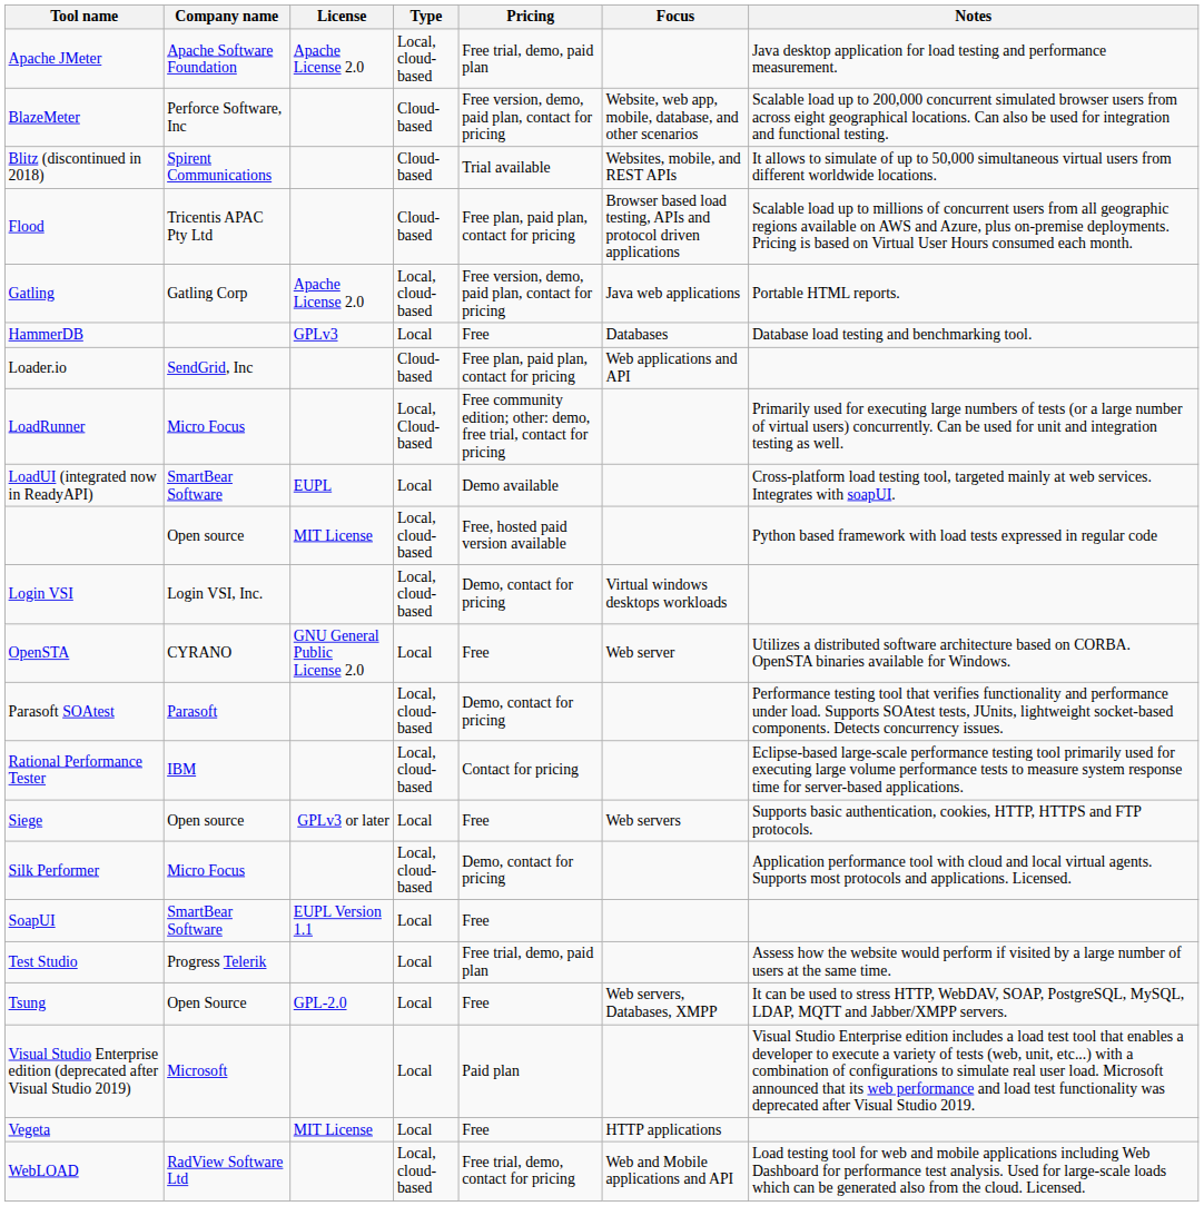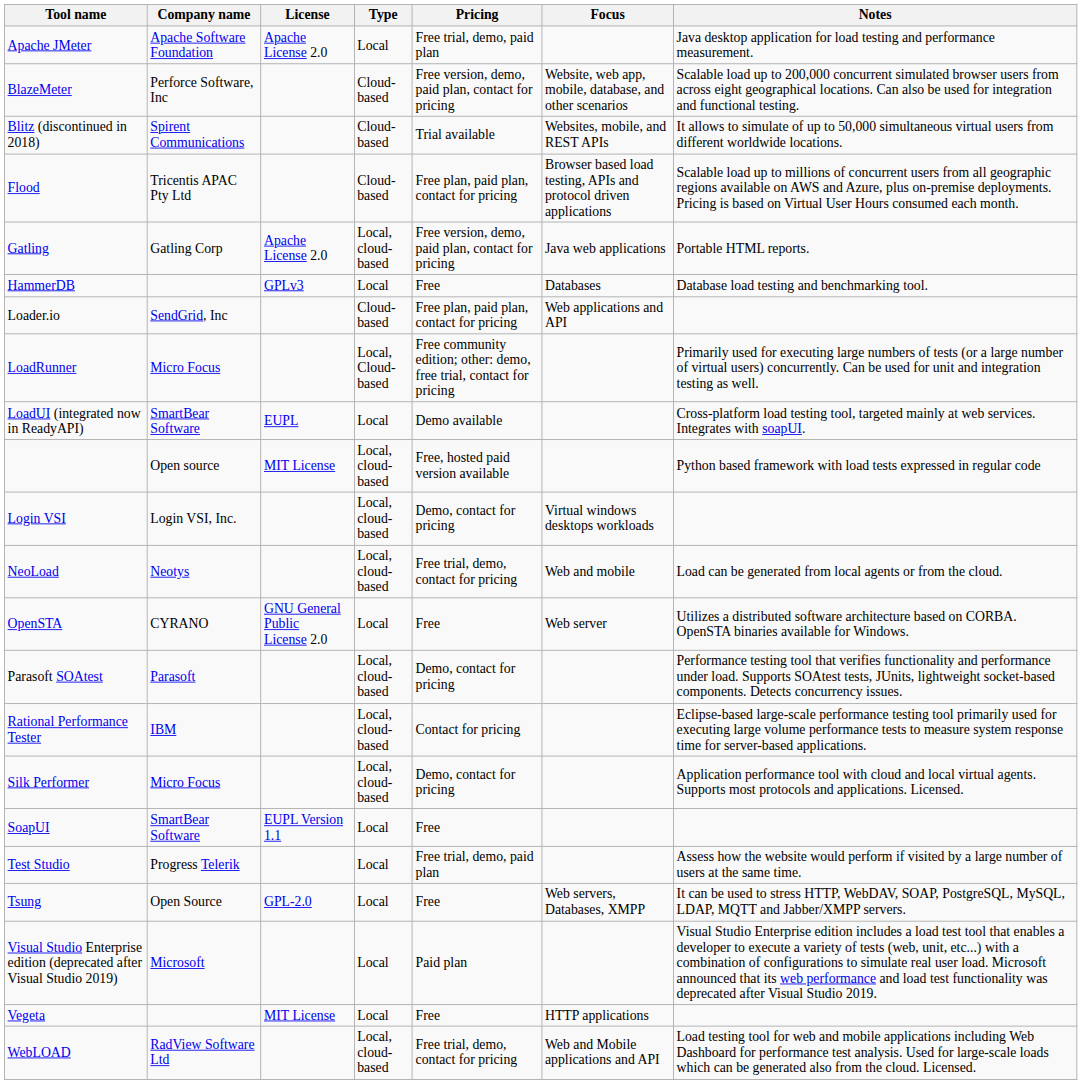Apache JMeter | Type: Local, cloud-based -> Local
+ row: NeoLoad | Neotys | Local, cloud-based | Free trial, demo, contact for pricing | Web and mobile | Load can be generated from local agents or from the cloud.
- row: Siege | Open source | GPLv3 or later | Local | Free | Web servers | Supports basic authentication, cookies, HTTP, HTTPS and FTP protocols.
